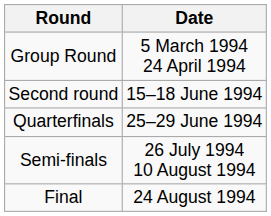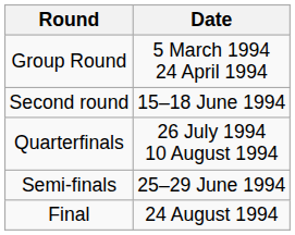Quarterfinals | Date: 25–29 June 1994 -> 26 July 1994 10 August 1994
Semi-finals | Date: 26 July 1994 10 August 1994 -> 25–29 June 1994
